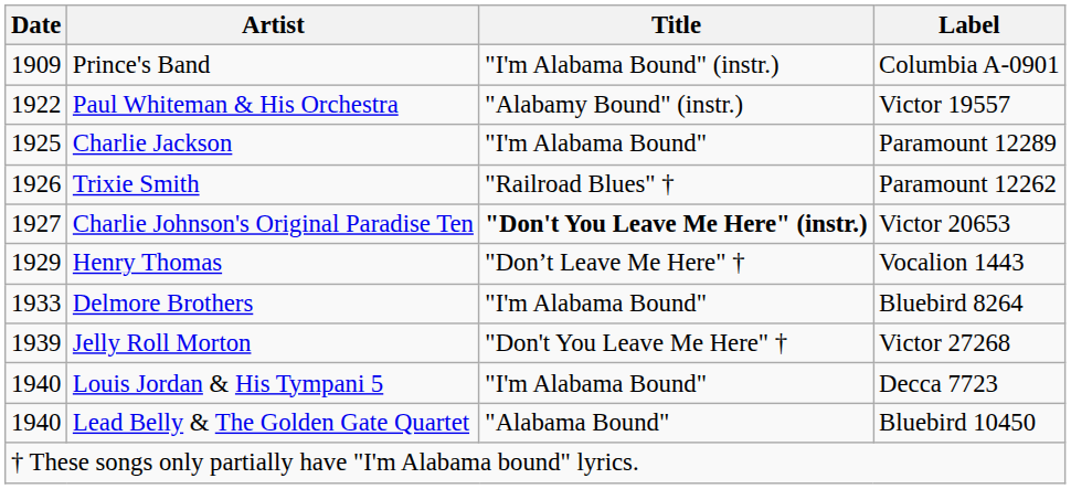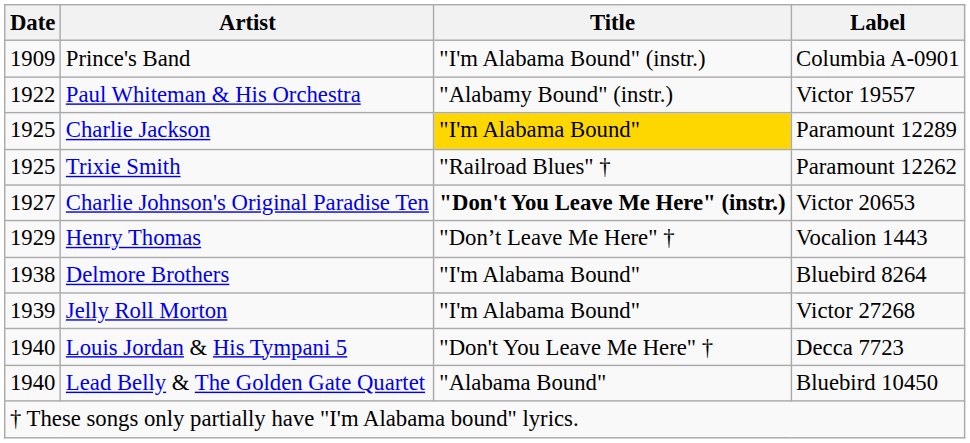Charlie Jackson | Title: no background -> gold background
Trixie Smith | Date: 1926 -> 1925
Delmore Brothers | Date: 1933 -> 1938
Jelly Roll Morton | Title: "Don't You Leave Me Here" † -> "I'm Alabama Bound"
Louis Jordan & His Tympani 5 | Title: "I'm Alabama Bound" -> "Don't You Leave Me Here" †
